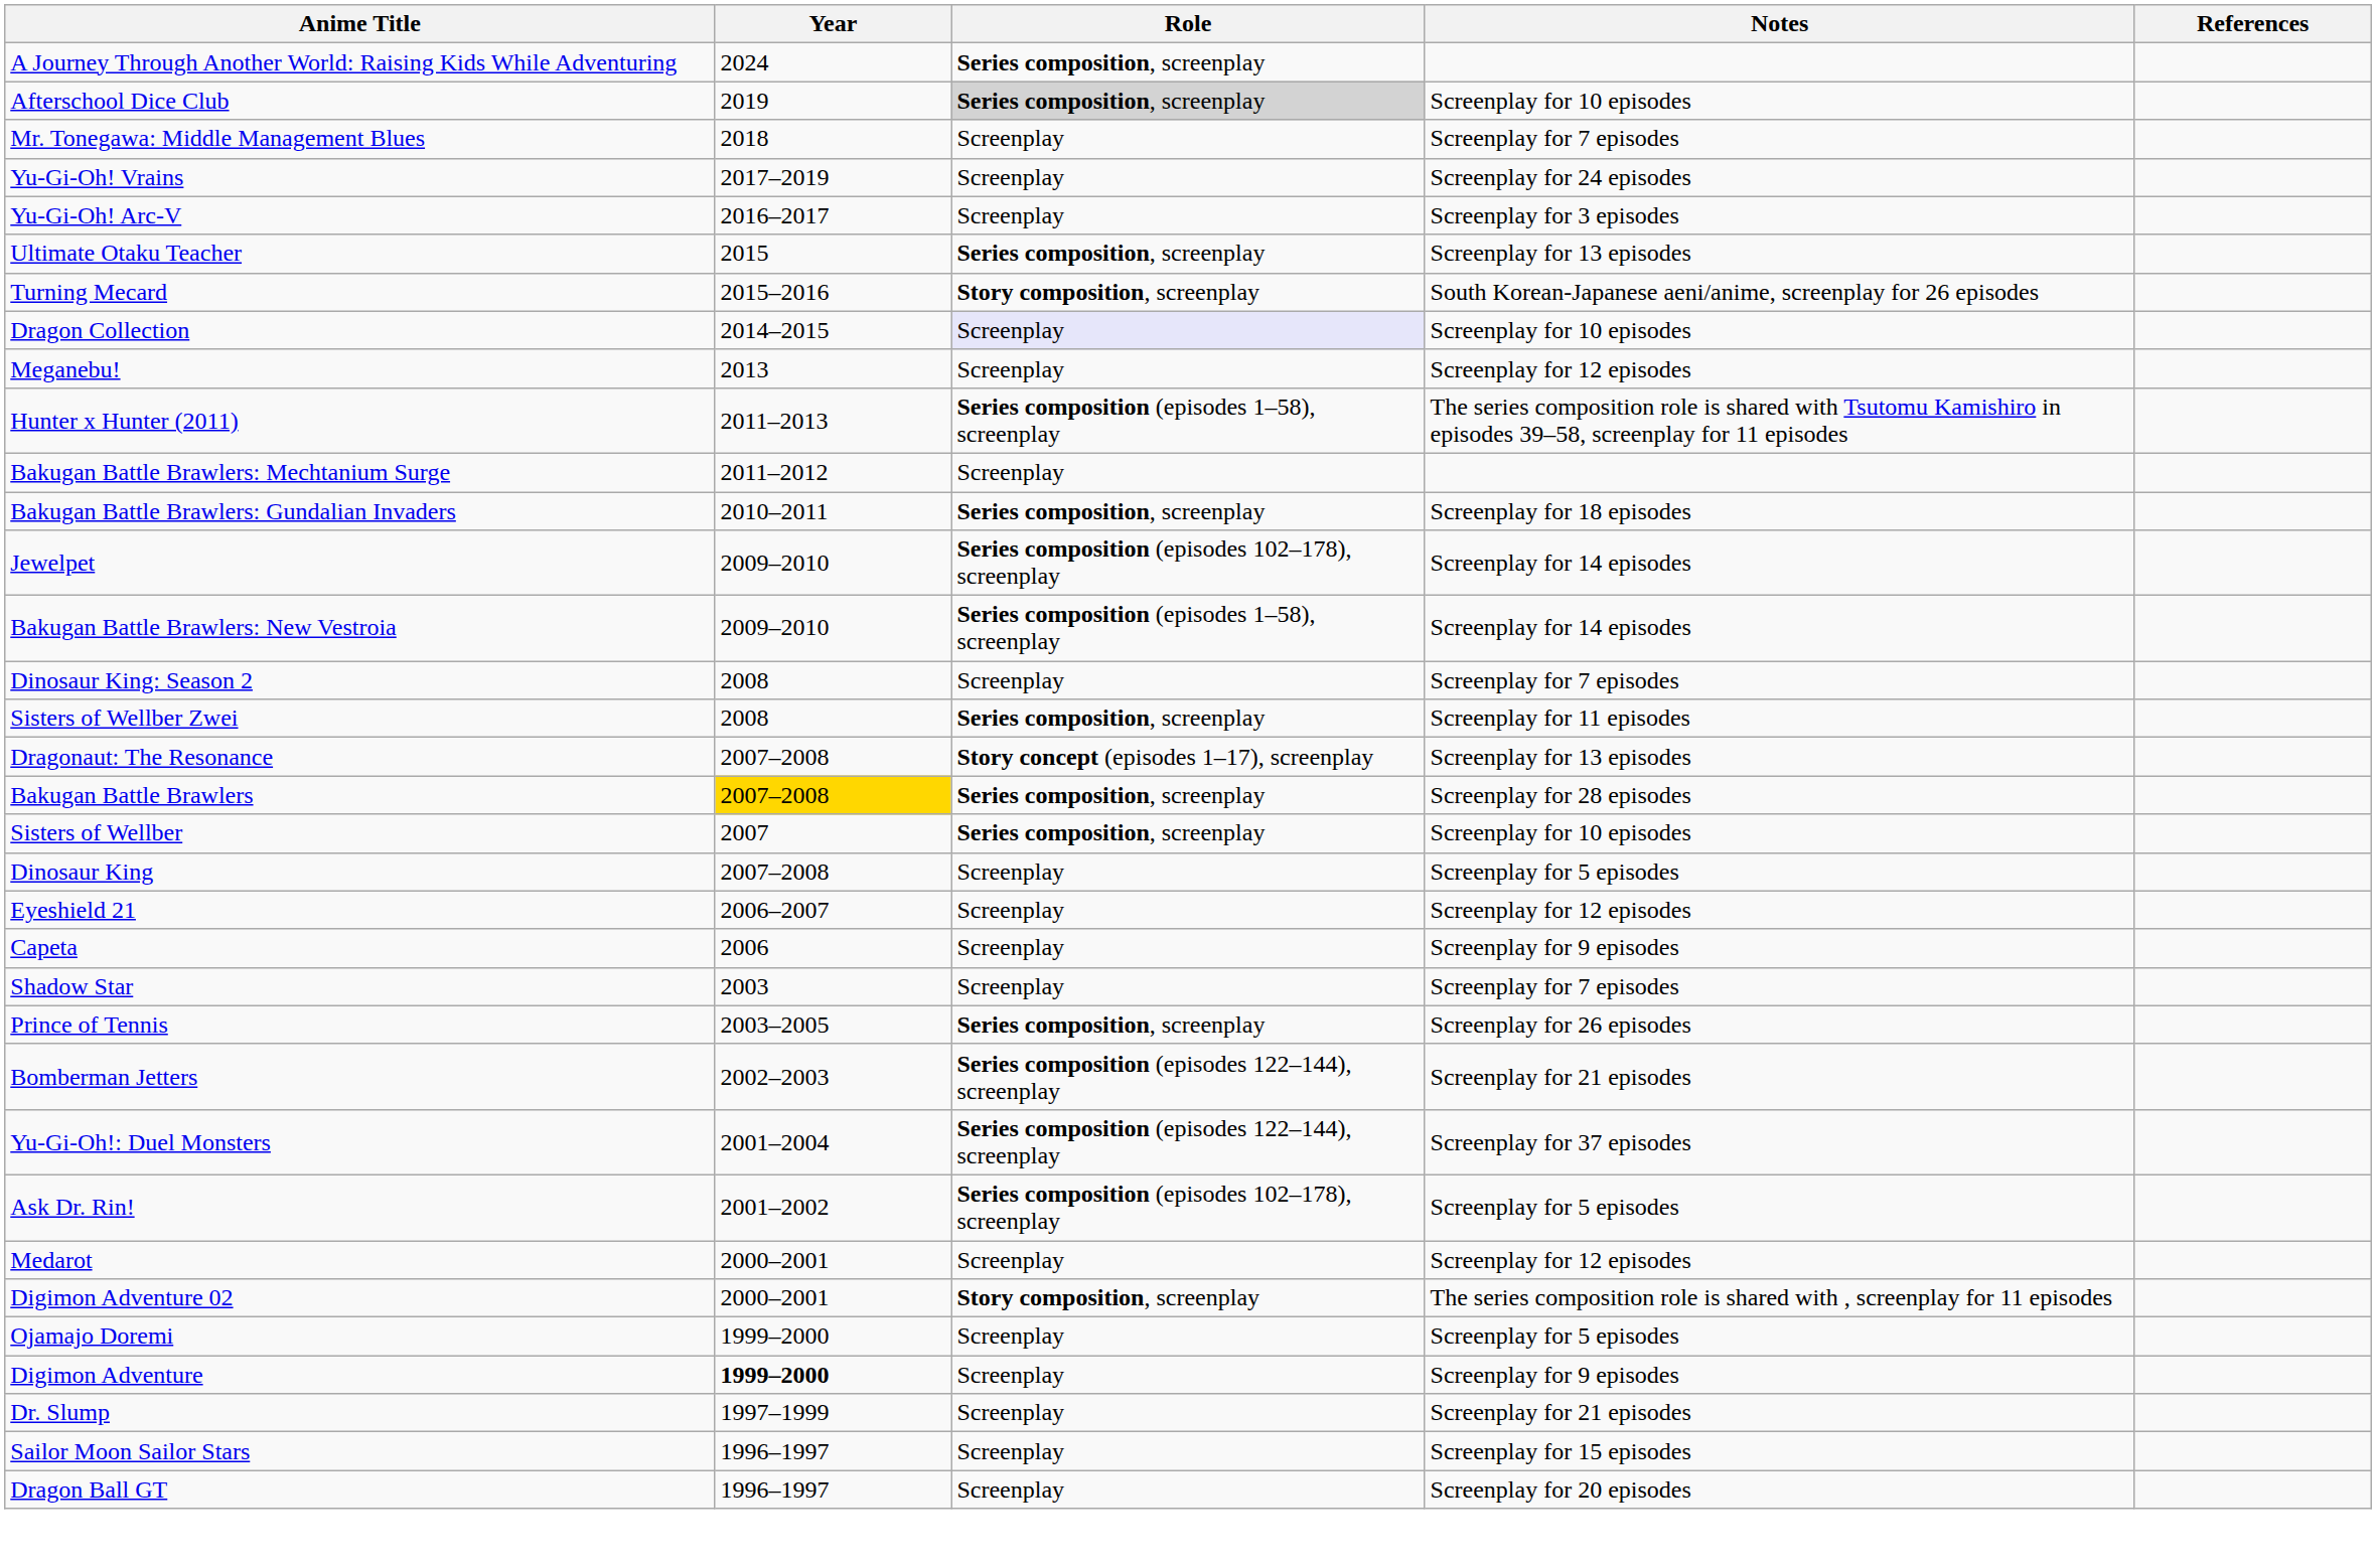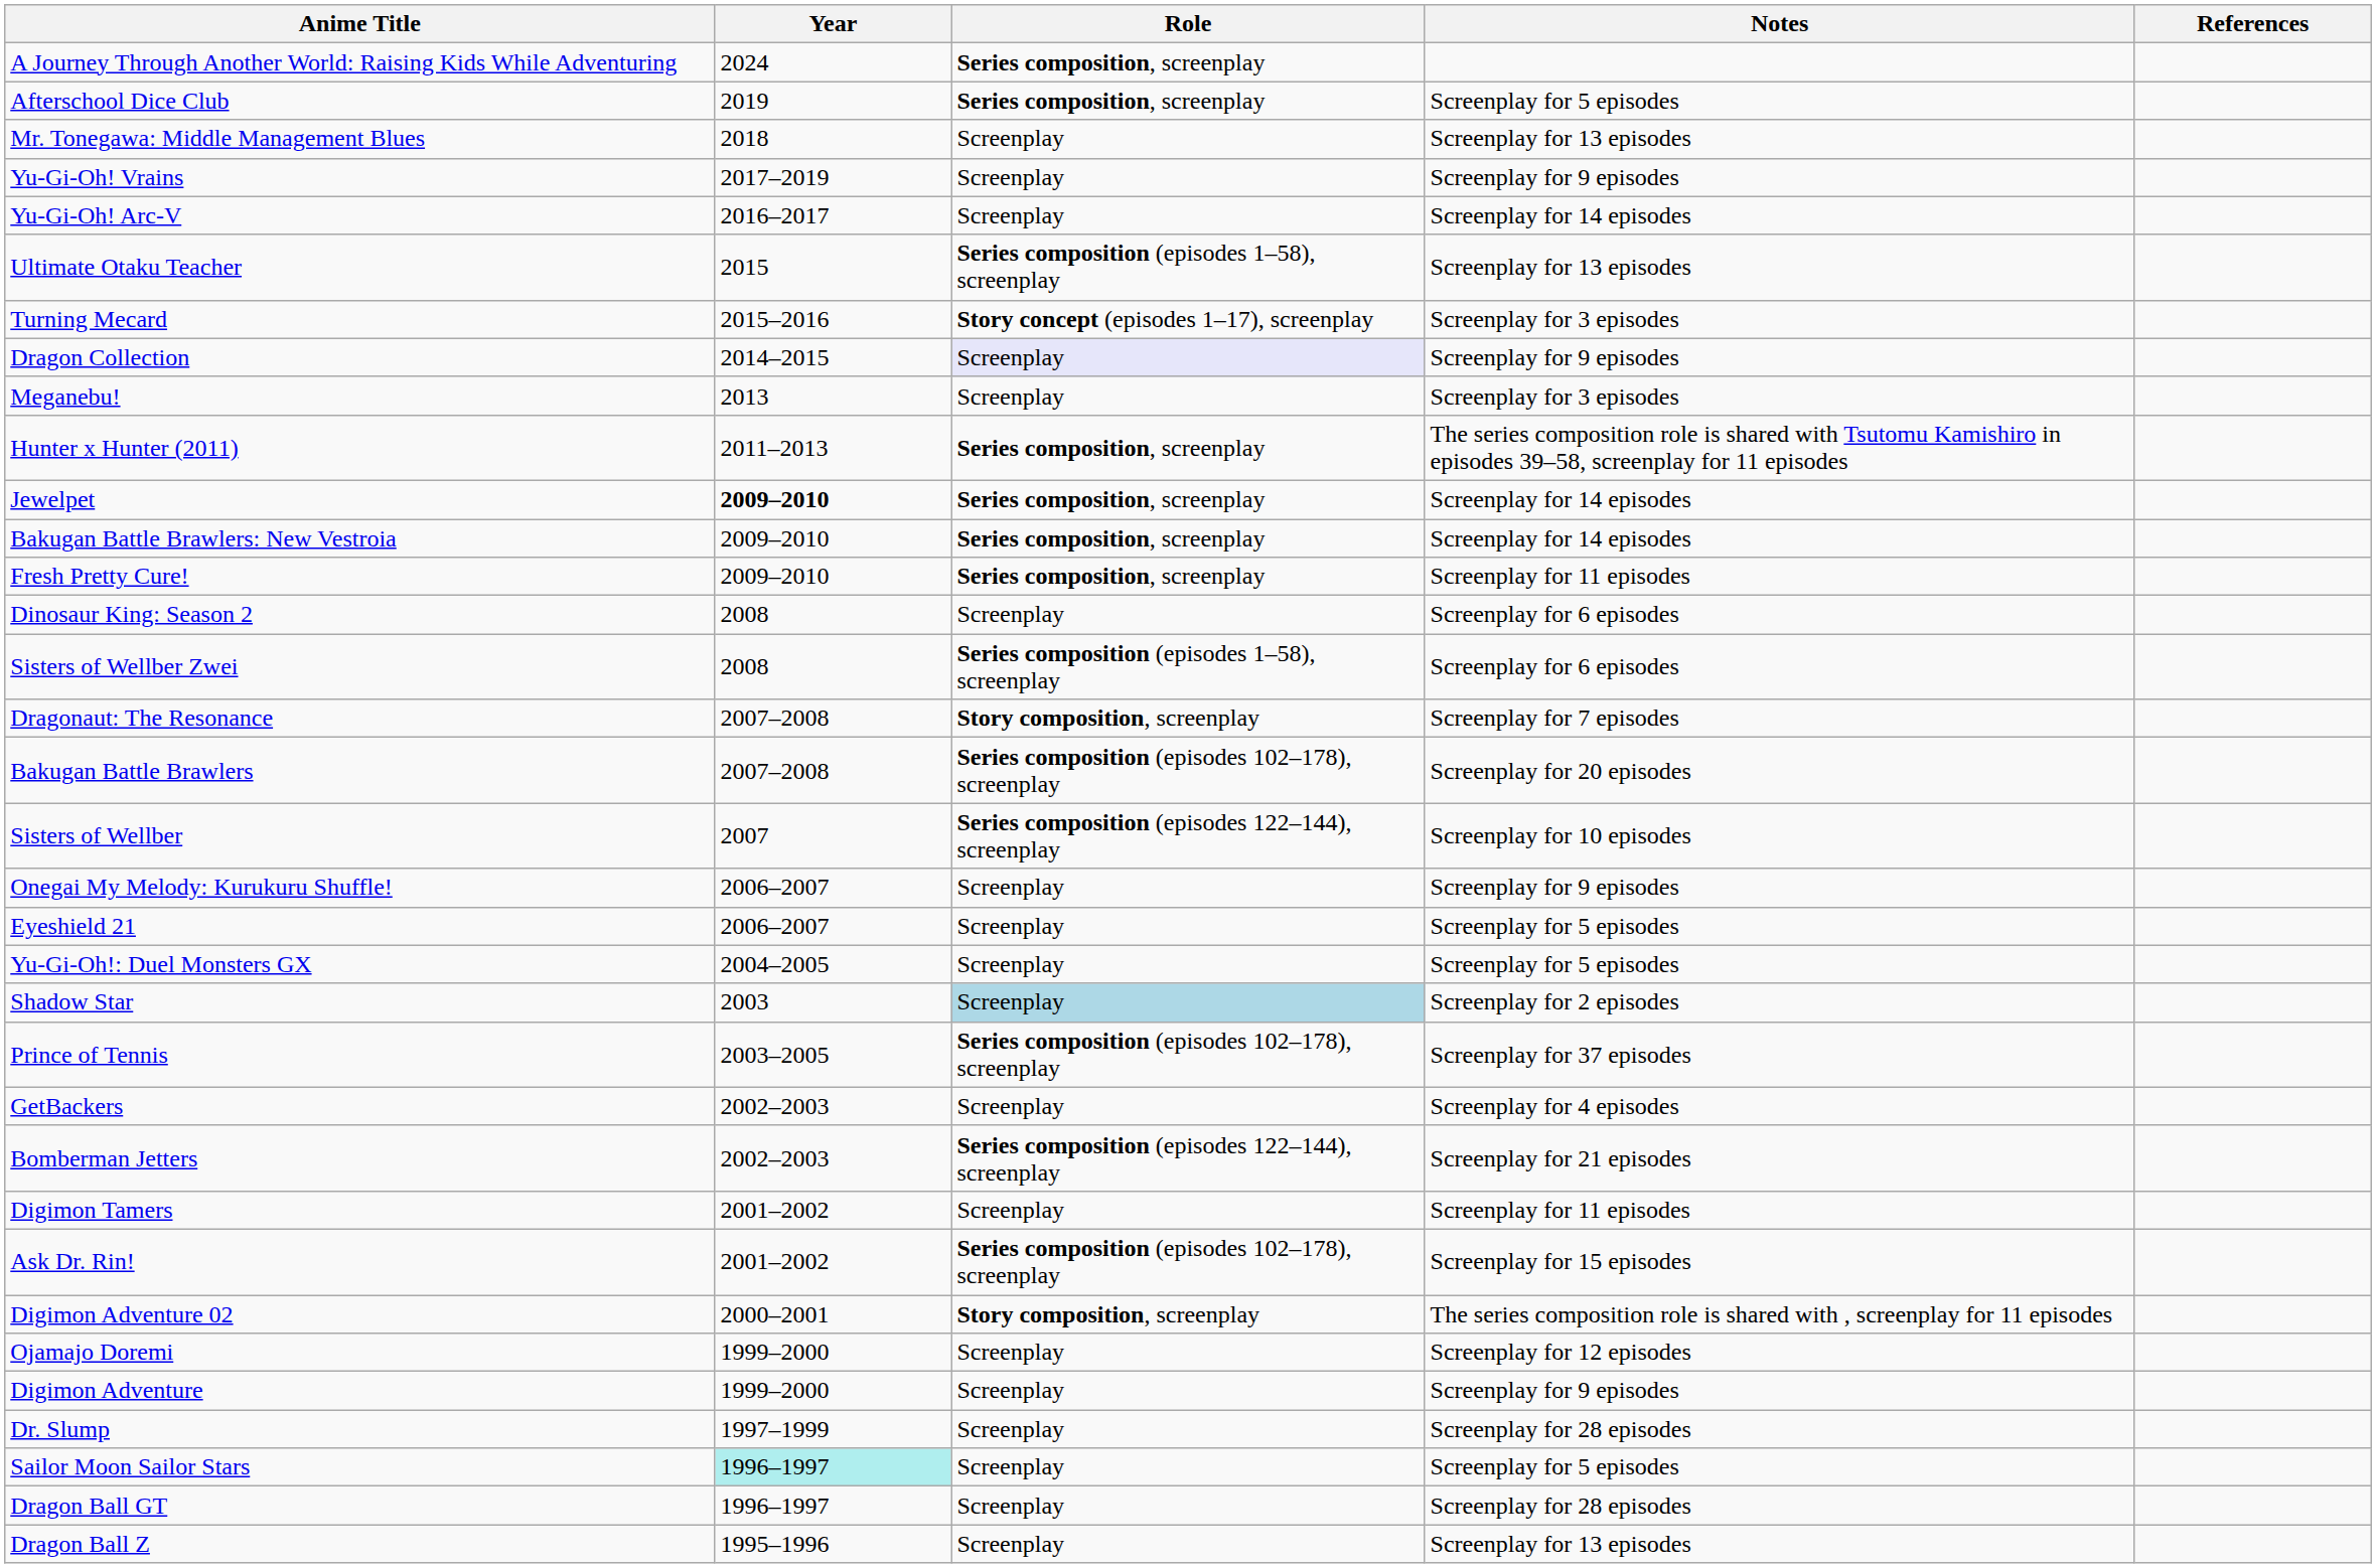Afterschool Dice Club | Role: lightgrey background -> no background
Afterschool Dice Club | Notes: Screenplay for 10 episodes -> Screenplay for 5 episodes
Mr. Tonegawa: Middle Management Blues | Notes: Screenplay for 7 episodes -> Screenplay for 13 episodes
Yu-Gi-Oh! Vrains | Notes: Screenplay for 24 episodes -> Screenplay for 9 episodes
Yu-Gi-Oh! Arc-V | Notes: Screenplay for 3 episodes -> Screenplay for 14 episodes
Ultimate Otaku Teacher | Role: Series composition, screenplay -> Series composition (episodes 1–58), screenplay
Turning Mecard | Role: Story composition, screenplay -> Story concept (episodes 1–17), screenplay
Turning Mecard | Notes: South Korean-Japanese aeni/anime, screenplay for 26 episodes -> Screenplay for 3 episodes
Dragon Collection | Notes: Screenplay for 10 episodes -> Screenplay for 9 episodes
Meganebu! | Notes: Screenplay for 12 episodes -> Screenplay for 3 episodes
Hunter x Hunter (2011) | Role: Series composition (episodes 1–58), screenplay -> Series composition, screenplay
- row: Bakugan Battle Brawlers: Mechtanium Surge | 2011–2012 | Screenplay
- row: Bakugan Battle Brawlers: Gundalian Invaders | 2010–2011 | Series composition, screenplay | Screenplay for 18 episodes
Jewelpet | Year: normal -> bold
Jewelpet | Role: Series composition (episodes 102–178), screenplay -> Series composition, screenplay
Bakugan Battle Brawlers: New Vestroia | Role: Series composition (episodes 1–58), screenplay -> Series composition, screenplay
+ row: Fresh Pretty Cure! | 2009–2010 | Series composition, screenplay | Screenplay for 11 episodes
Dinosaur King: Season 2 | Notes: Screenplay for 7 episodes -> Screenplay for 6 episodes
Sisters of Wellber Zwei | Role: Series composition, screenplay -> Series composition (episodes 1–58), screenplay
Sisters of Wellber Zwei | Notes: Screenplay for 11 episodes -> Screenplay for 6 episodes
Dragonaut: The Resonance | Role: Story concept (episodes 1–17), screenplay -> Story composition, screenplay
Dragonaut: The Resonance | Notes: Screenplay for 13 episodes -> Screenplay for 7 episodes
Bakugan Battle Brawlers | Year: gold background -> no background
Bakugan Battle Brawlers | Role: Series composition, screenplay -> Series composition (episodes 102–178), screenplay
Bakugan Battle Brawlers | Notes: Screenplay for 28 episodes -> Screenplay for 20 episodes
Sisters of Wellber | Role: Series composition, screenplay -> Series composition (episodes 122–144), screenplay
- row: Dinosaur King | 2007–2008 | Screenplay | Screenplay for 5 episodes
+ row: Onegai My Melody: Kurukuru Shuffle! | 2006–2007 | Screenplay | Screenplay for 9 episodes
Eyeshield 21 | Notes: Screenplay for 12 episodes -> Screenplay for 5 episodes
- row: Capeta | 2006 | Screenplay | Screenplay for 9 episodes
+ row: Yu-Gi-Oh!: Duel Monsters GX | 2004–2005 | Screenplay | Screenplay for 5 episodes
Shadow Star | Role: no background -> lightblue background
Shadow Star | Notes: Screenplay for 7 episodes -> Screenplay for 2 episodes
Prince of Tennis | Role: Series composition, screenplay -> Series composition (episodes 102–178), screenplay
Prince of Tennis | Notes: Screenplay for 26 episodes -> Screenplay for 37 episodes
+ row: GetBackers | 2002–2003 | Screenplay | Screenplay for 4 episodes
- row: Yu-Gi-Oh!: Duel Monsters | 2001–2004 | Series composition (episodes 122–144), screenplay | Screenplay for 37 episodes
+ row: Digimon Tamers | 2001–2002 | Screenplay | Screenplay for 11 episodes
Ask Dr. Rin! | Notes: Screenplay for 5 episodes -> Screenplay for 15 episodes
- row: Medarot | 2000–2001 | Screenplay | Screenplay for 12 episodes
Ojamajo Doremi | Notes: Screenplay for 5 episodes -> Screenplay for 12 episodes
Digimon Adventure | Year: bold -> normal
Dr. Slump | Notes: Screenplay for 21 episodes -> Screenplay for 28 episodes
Sailor Moon Sailor Stars | Year: no background -> paleturquoise background
Sailor Moon Sailor Stars | Notes: Screenplay for 15 episodes -> Screenplay for 5 episodes
Dragon Ball GT | Notes: Screenplay for 20 episodes -> Screenplay for 28 episodes
+ row: Dragon Ball Z | 1995–1996 | Screenplay | Screenplay for 13 episodes
